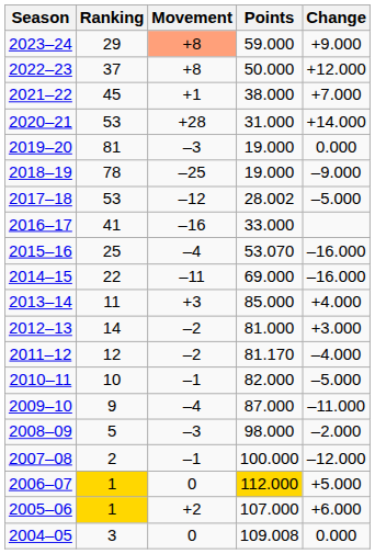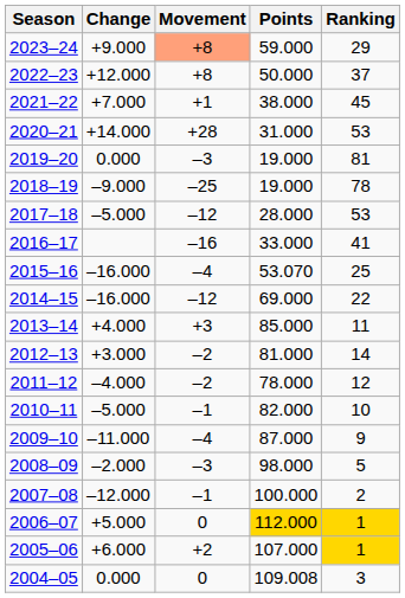columns swapped: Ranking <-> Change
2017–18 | Points: 28.002 -> 28.000
2014–15 | Movement: –11 -> –12
2011–12 | Points: 81.170 -> 78.000
